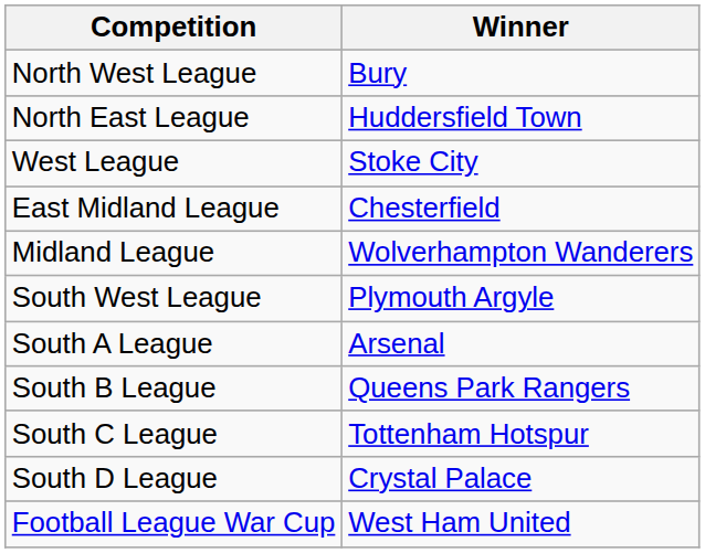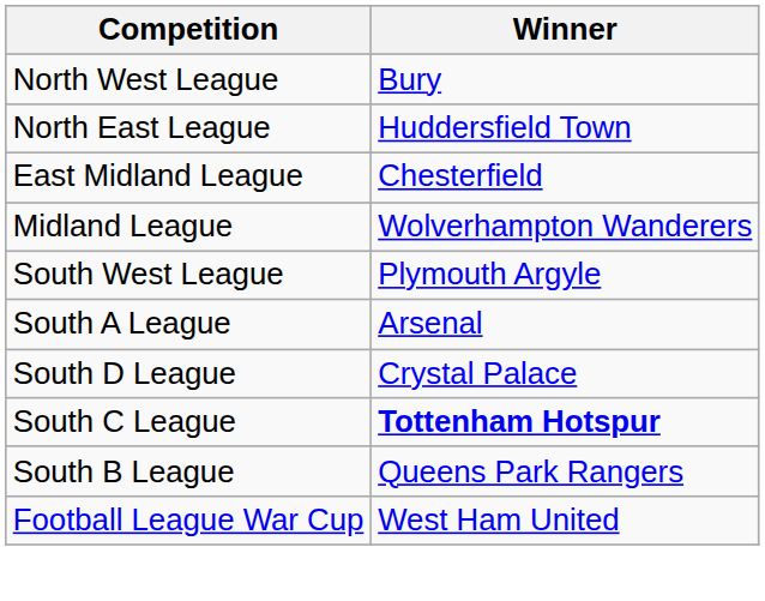- row: West League | Stoke City
rows swapped: South B League <-> South D League
South C League | Winner: normal -> bold
